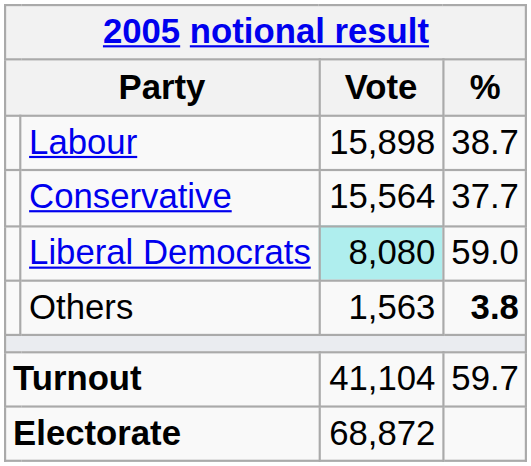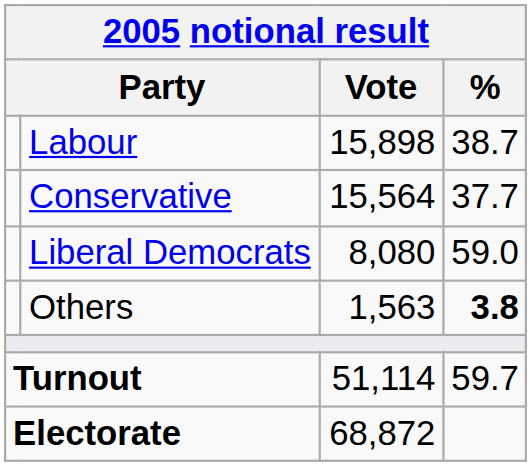Liberal Democrats | Vote: paleturquoise background -> no background
Turnout | Vote: 41,104 -> 51,114
